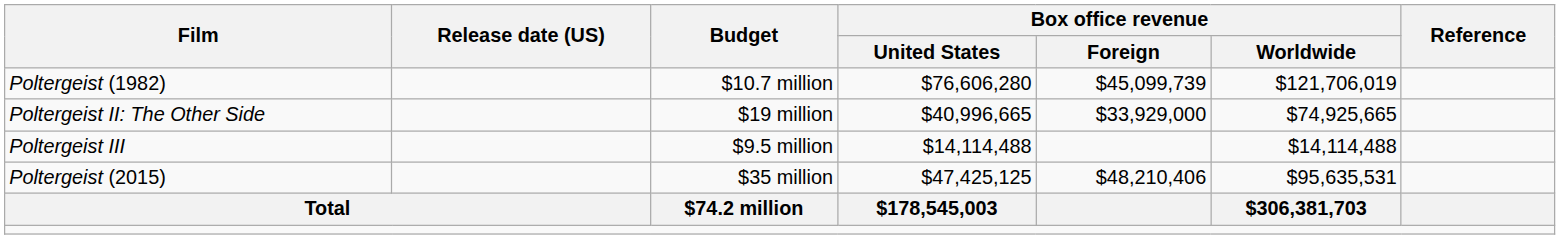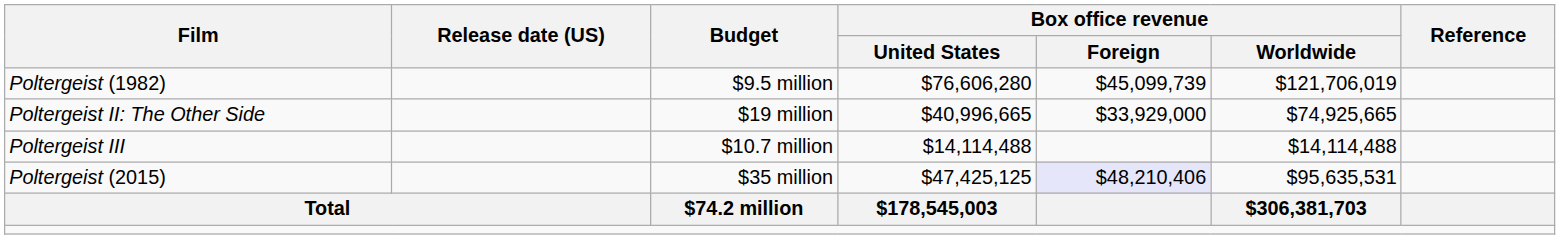Poltergeist (1982) | Budget: $10.7 million -> $9.5 million
Poltergeist III | Budget: $9.5 million -> $10.7 million
Poltergeist (2015) | Box office revenue / Foreign: no background -> lavender background
